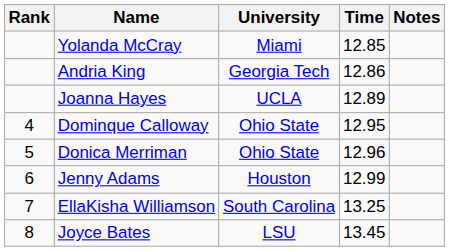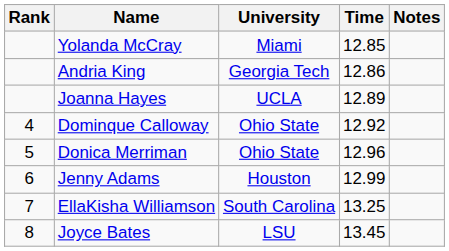Dominque Calloway | Time: 12.95 -> 12.92
